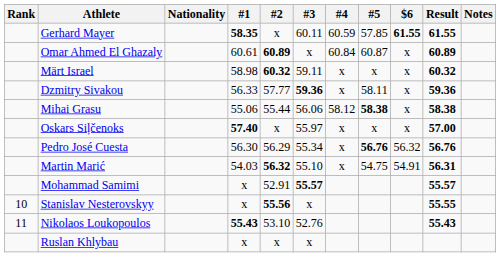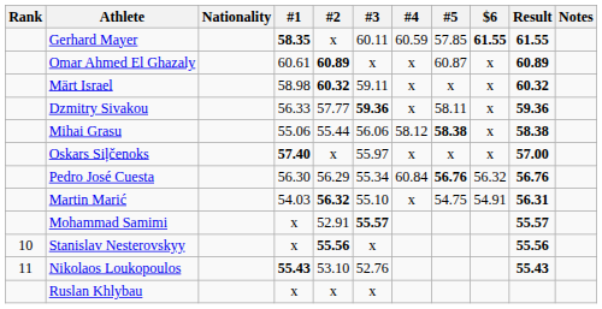Omar Ahmed El Ghazaly | #4: 60.84 -> x
Pedro José Cuesta | #4: x -> 60.84
Stanislav Nesterovskyy | Result: 55.55 -> 55.56
